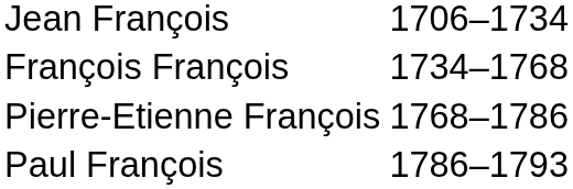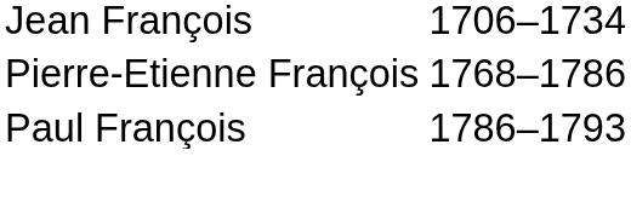- row: François François | 1734–1768
